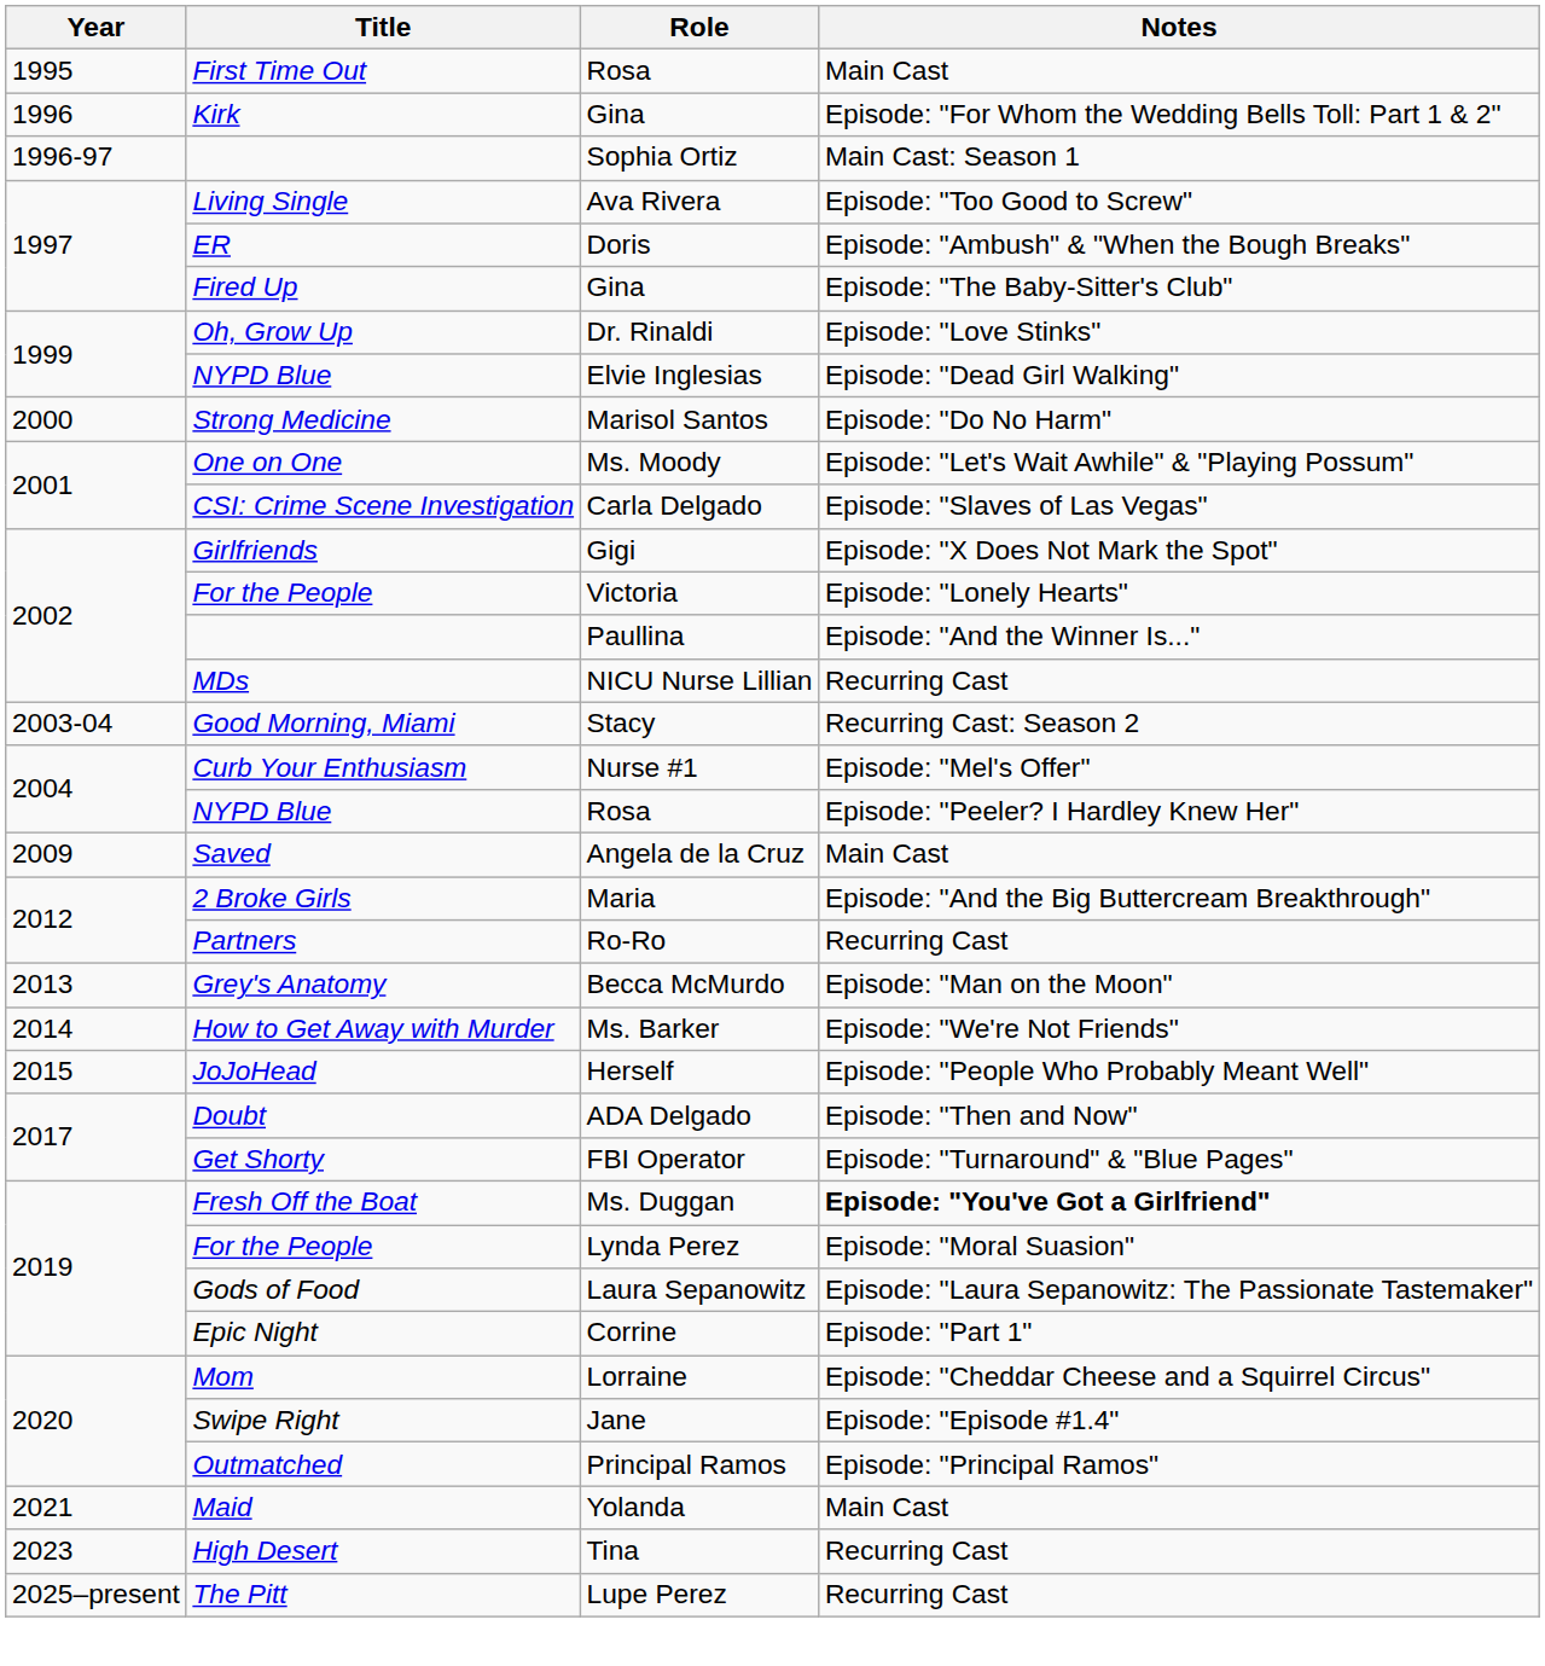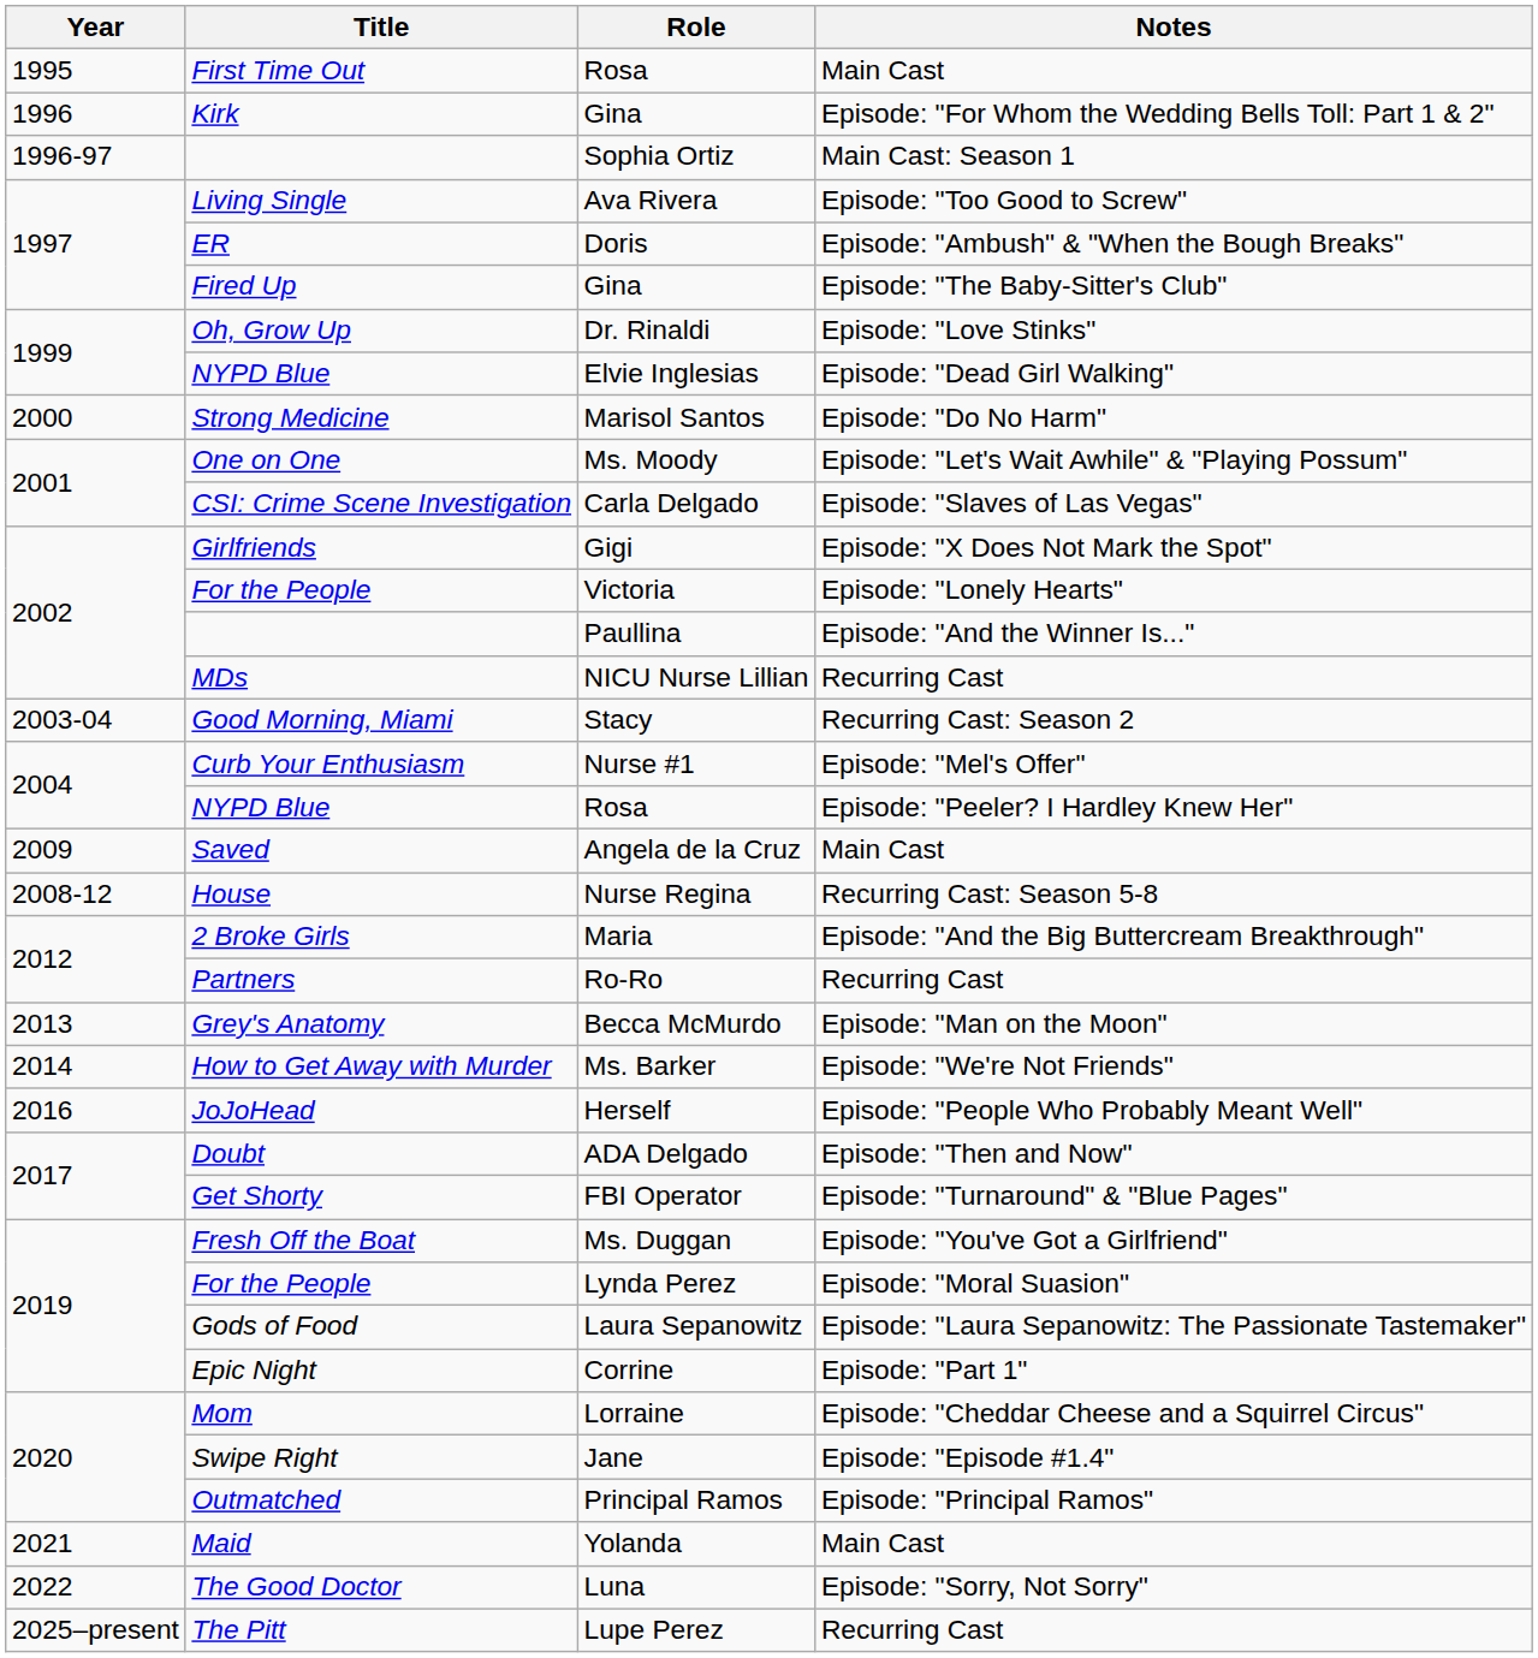+ row: 2008-12 | House | Nurse Regina | Recurring Cast: Season 5-8
Herself | Year: 2015 -> 2016
Ms. Duggan | Notes: bold -> normal
+ row: 2022 | The Good Doctor | Luna | Episode: "Sorry, Not Sorry"
- row: 2023 | High Desert | Tina | Recurring Cast
